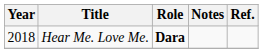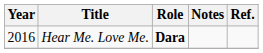Hear Me. Love Me. | Year: 2018 -> 2016
